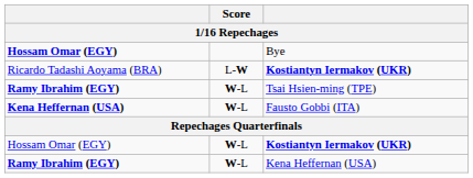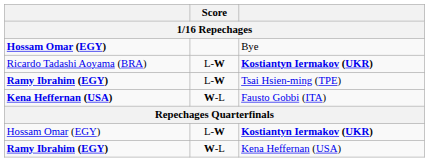Tsai Hsien-ming (TPE) | Score: W-L -> L-W
Hossam Omar (EGY) / Kostiantyn Iermakov (UKR) | Score: W-L -> L-W
